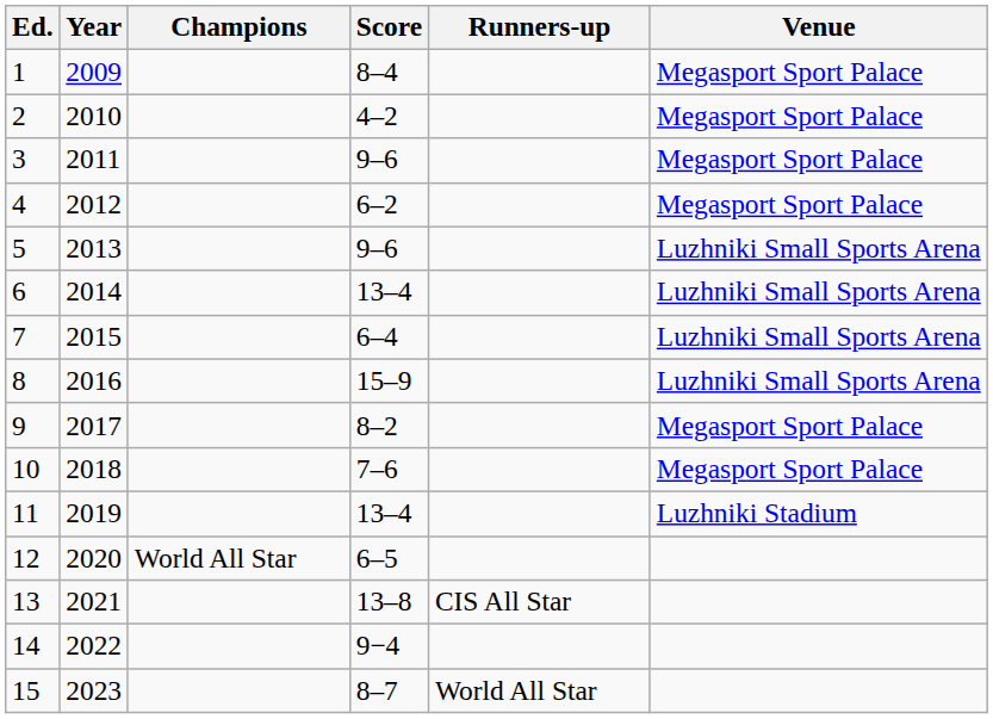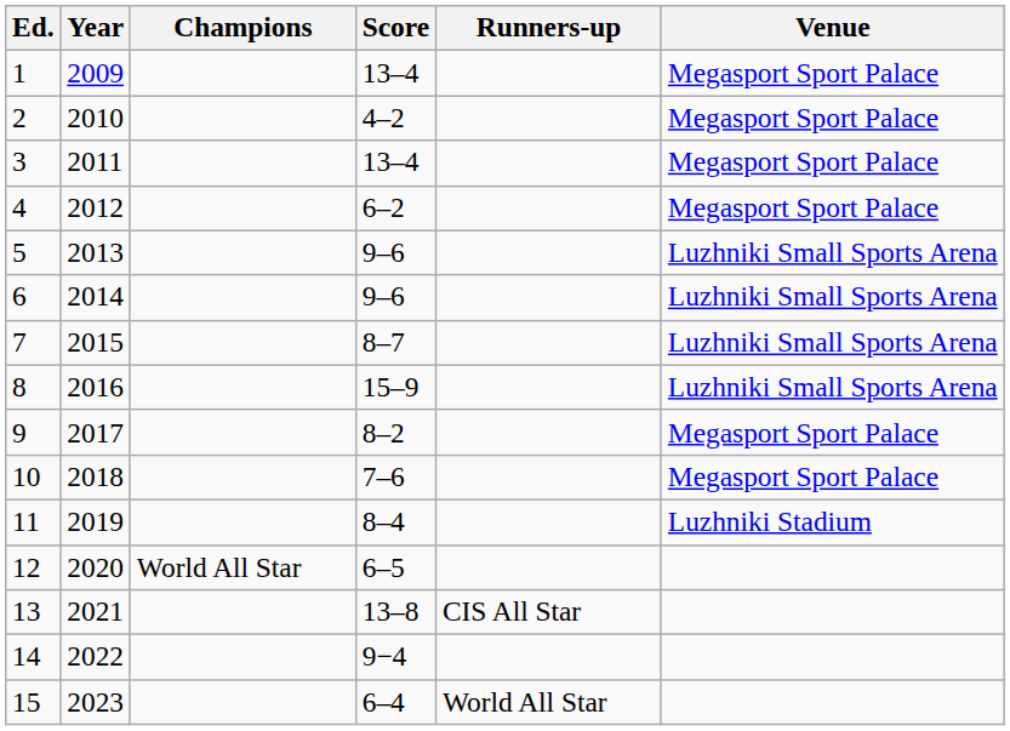1 | Score: 8–4 -> 13–4
3 | Score: 9–6 -> 13–4
6 | Score: 13–4 -> 9–6
7 | Score: 6–4 -> 8–7
11 | Score: 13–4 -> 8–4
15 | Score: 8–7 -> 6–4
